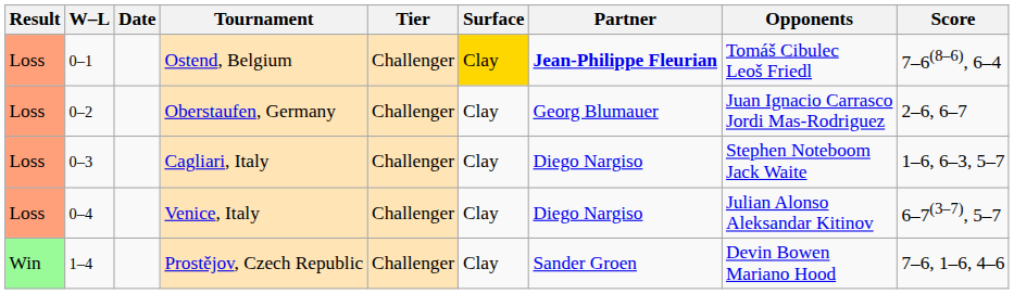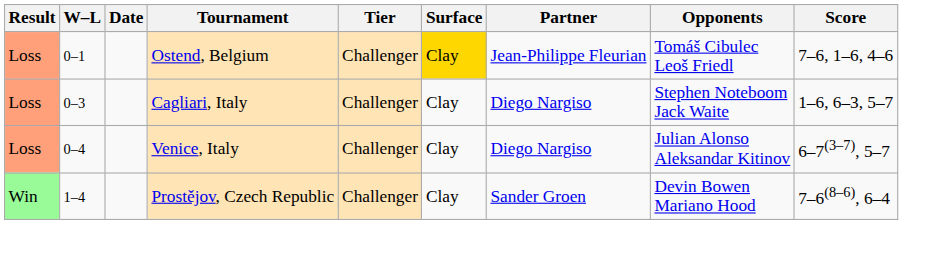Ostend, Belgium | Partner: bold -> normal
Ostend, Belgium | Score: 7–6(8–6), 6–4 -> 7–6, 1–6, 4–6
- row: Loss | 0–2 | Oberstaufen, Germany | Challenger | Clay | Georg Blumauer | Juan Ignacio Carrasco Jordi Mas-Rodriguez | 2–6, 6–7
Prostějov, Czech Republic | Score: 7–6, 1–6, 4–6 -> 7–6(8–6), 6–4
